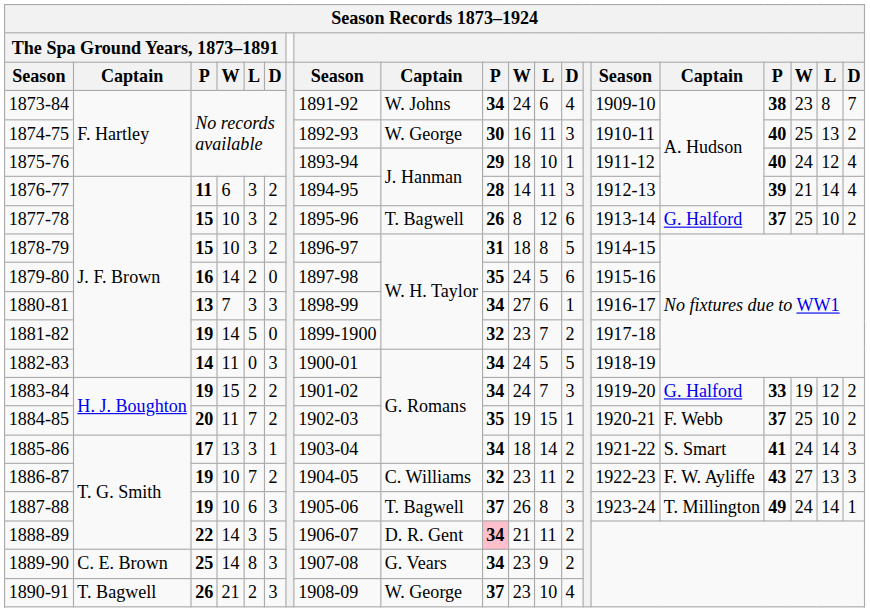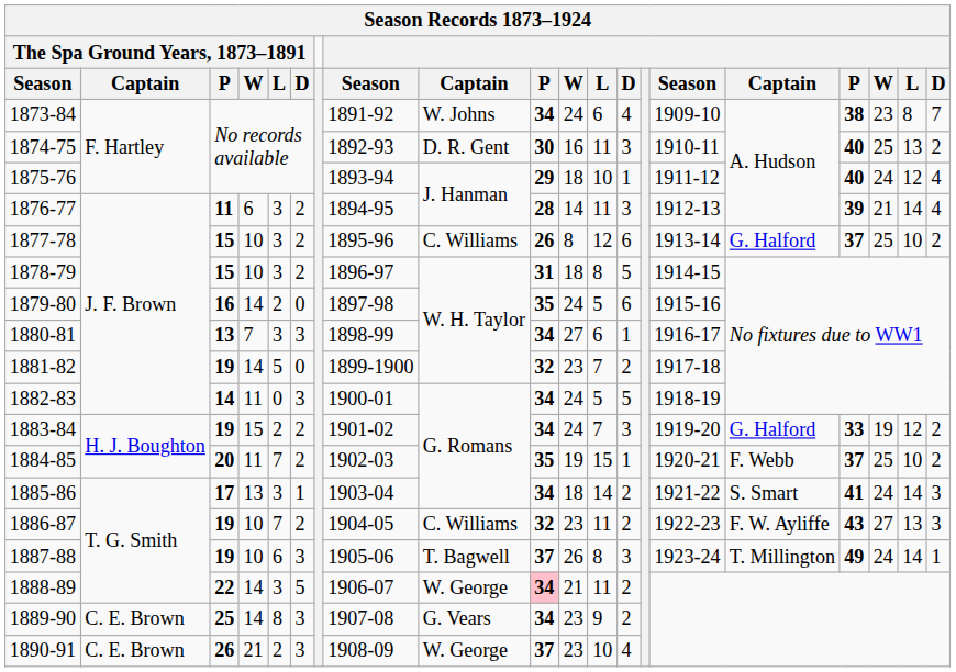1874-75 | column 9: W. George -> D. R. Gent
1877-78 | column 9: T. Bagwell -> C. Williams
1888-89 | column 9: D. R. Gent -> W. George
1890-91 | The Spa Ground Years, 1873–1891 / Captain: T. Bagwell -> C. E. Brown
